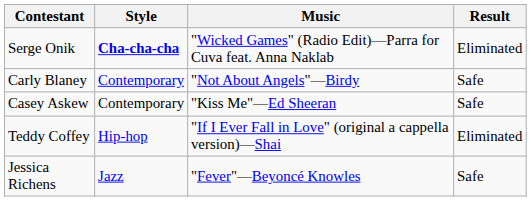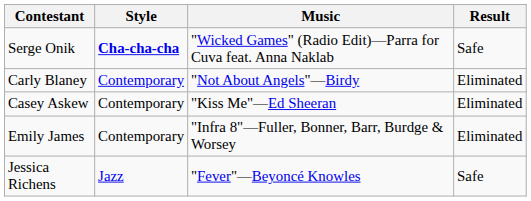Serge Onik | Result: Eliminated -> Safe
Carly Blaney | Result: Safe -> Eliminated
Casey Askew | Result: Safe -> Eliminated
+ row: Emily James | Contemporary | "Infra 8"—Fuller, Bonner, Barr, Burdge & Worsey | Eliminated
- row: Teddy Coffey | Hip-hop | "If I Ever Fall in Love" (original a cappella version)—Shai | Eliminated
